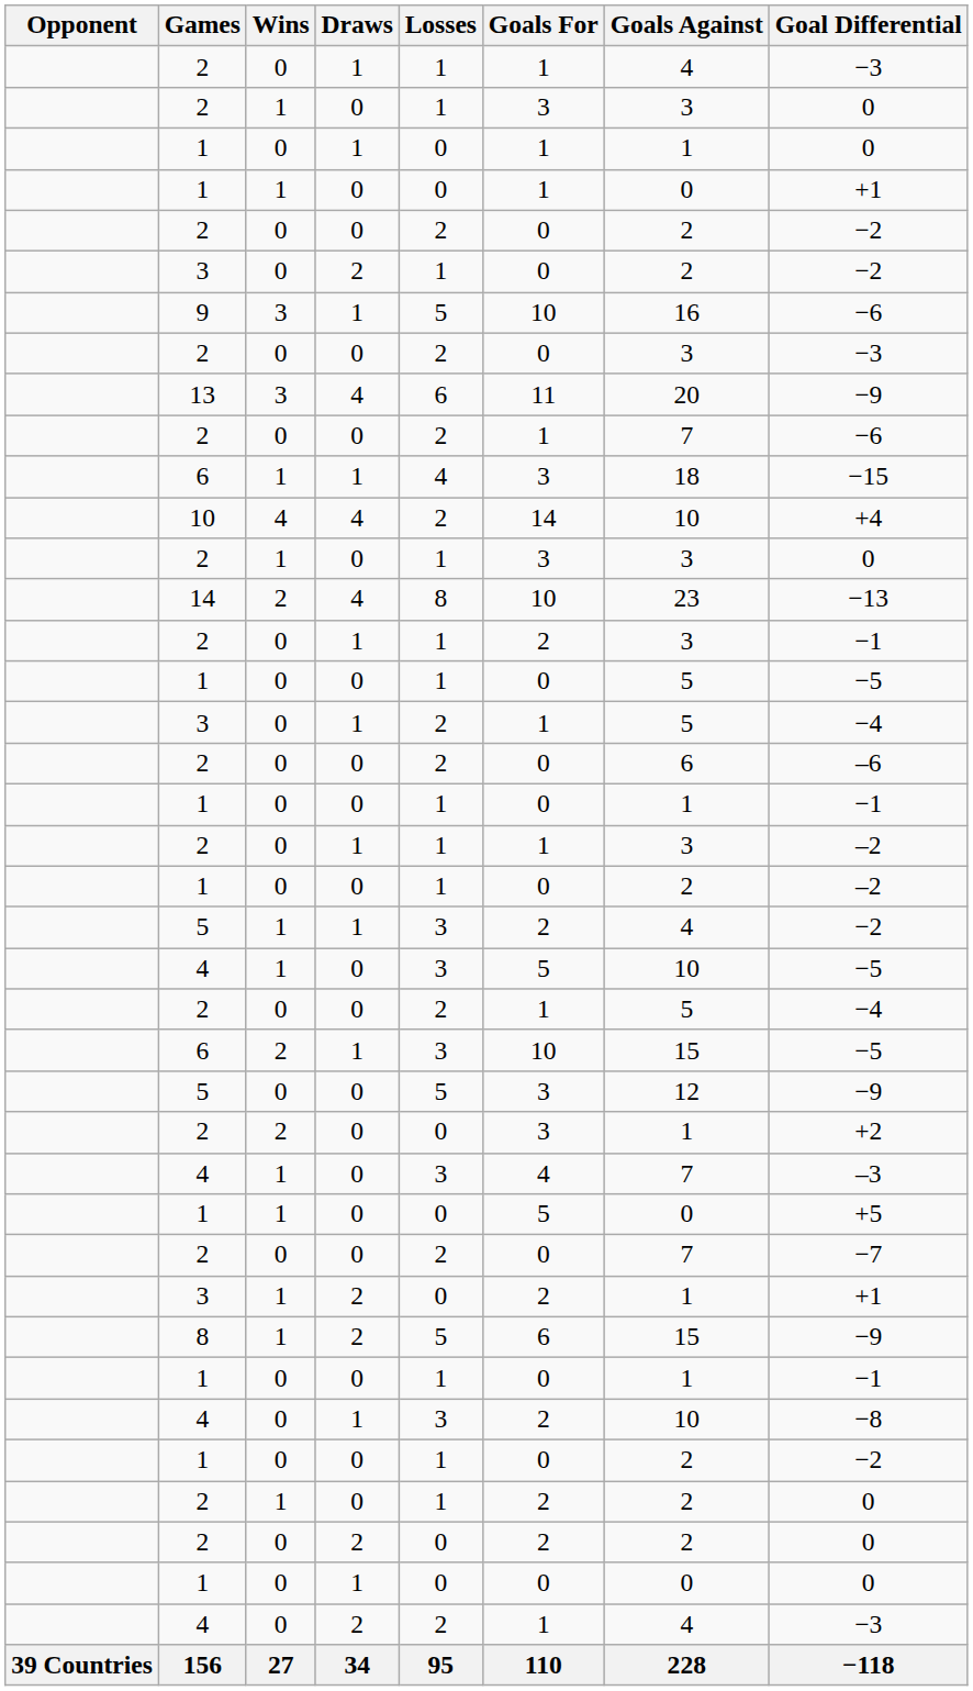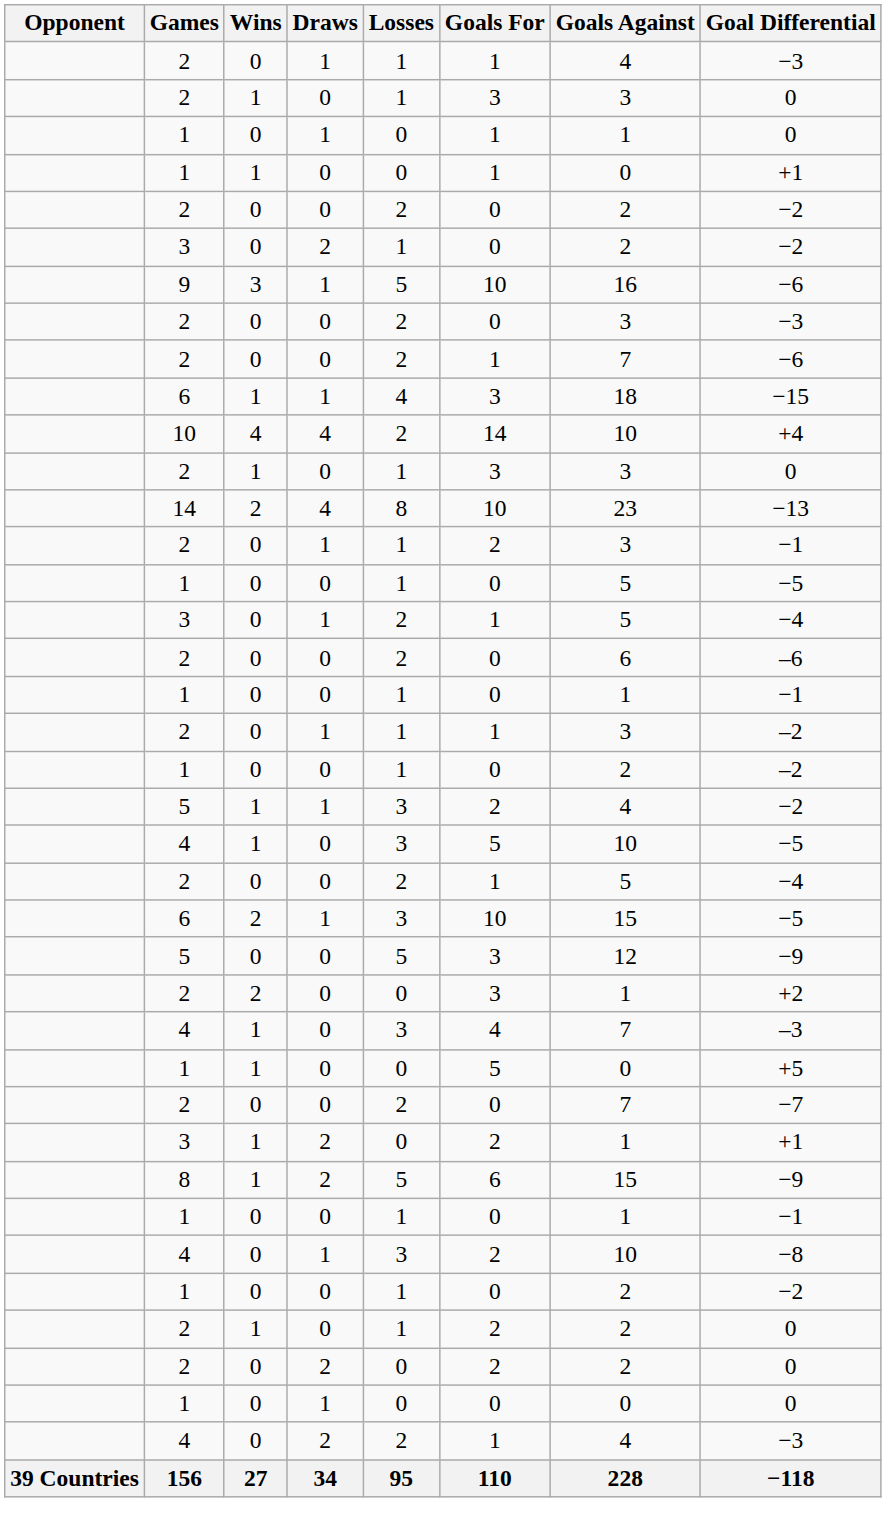- row: 13 | 3 | 4 | 6 | 11 | 20 | −9
